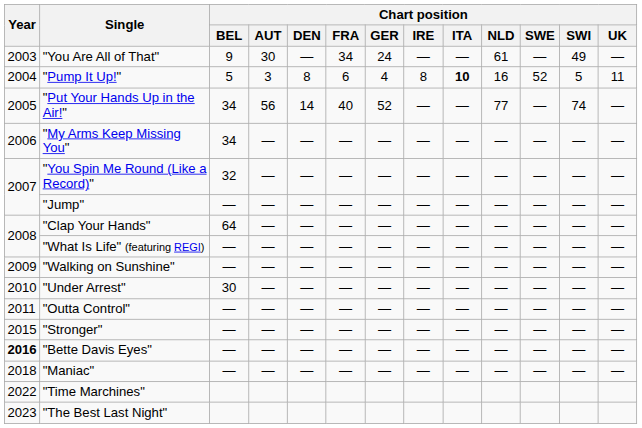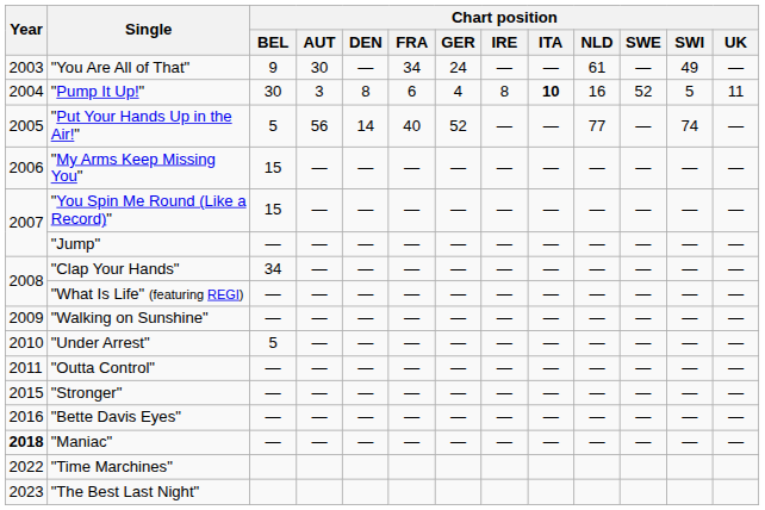"Pump It Up!" | Chart position / BEL: 5 -> 30
"Put Your Hands Up in the Air!" | Chart position / BEL: 34 -> 5
"My Arms Keep Missing You" | Chart position / BEL: 34 -> 15
"You Spin Me Round (Like a Record)" | Chart position / BEL: 32 -> 15
"Clap Your Hands" | Chart position / BEL: 64 -> 34
"Under Arrest" | Chart position / BEL: 30 -> 5
"Bette Davis Eyes" | Year: bold -> normal
"Maniac" | Year: normal -> bold
